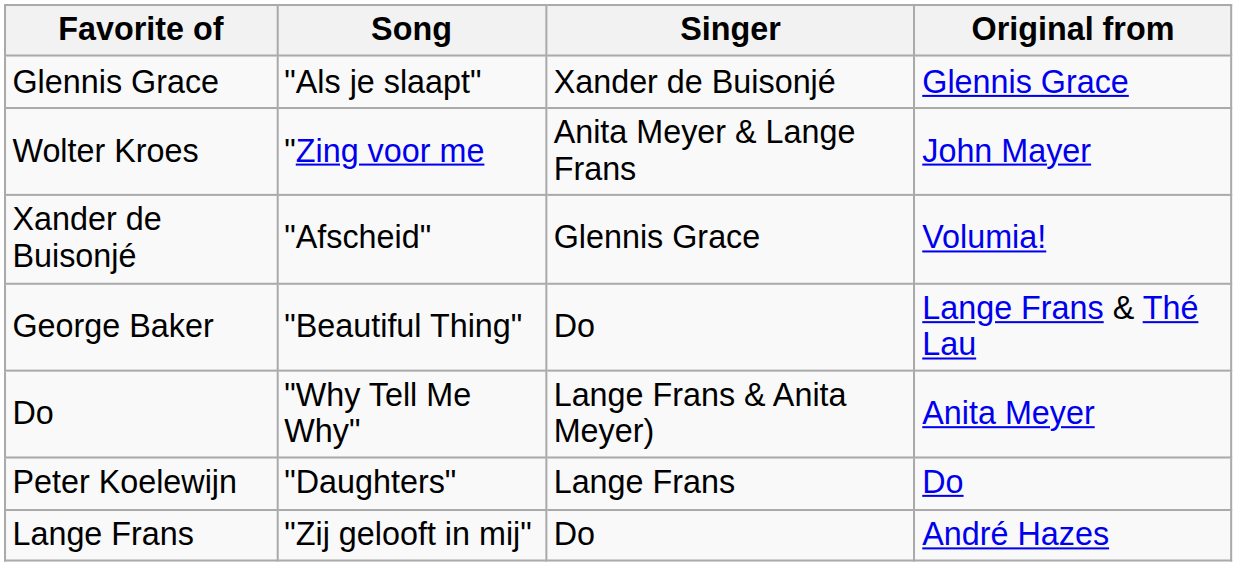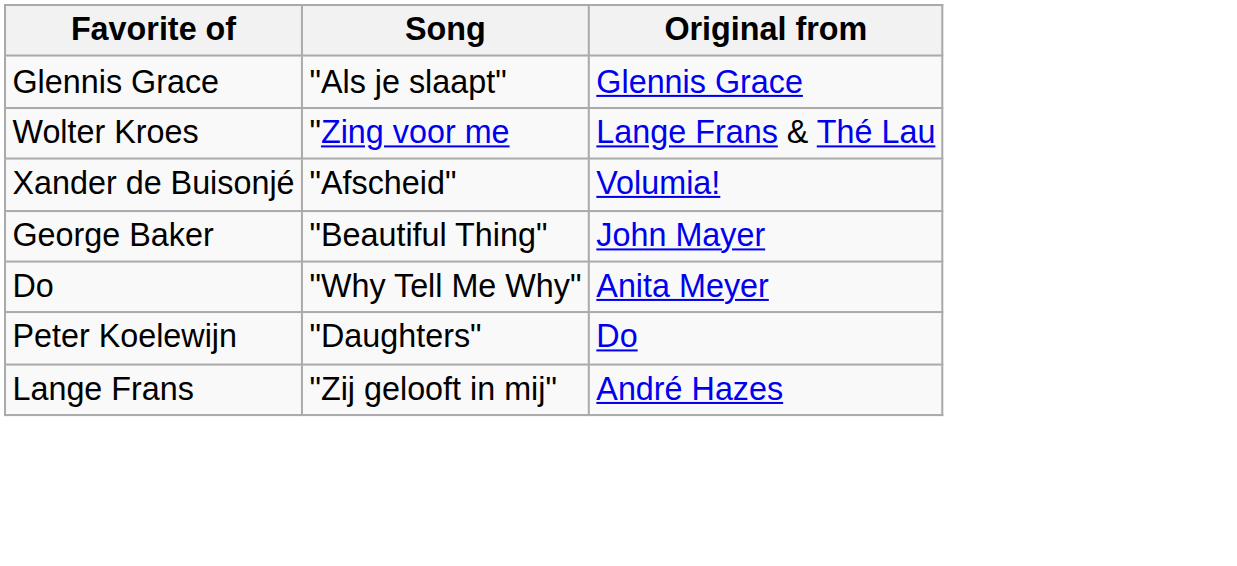- column: Singer | Xander de Buisonjé | Anita Meyer & Lange Frans | Glennis Grace | Do | Lange Frans & Anita Meyer) | Lange Frans | Do
Wolter Kroes | Original from: John Mayer -> Lange Frans & Thé Lau
George Baker | Original from: Lange Frans & Thé Lau -> John Mayer
